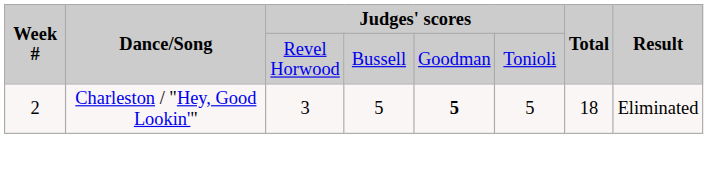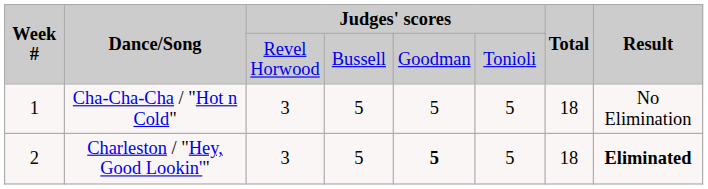+ row: 1 | Cha-Cha-Cha / "Hot n Cold" | 3 | 5 | 5 | 5 | 18 | No Elimination
Charleston / "Hey, Good Lookin'" | Result: normal -> bold
